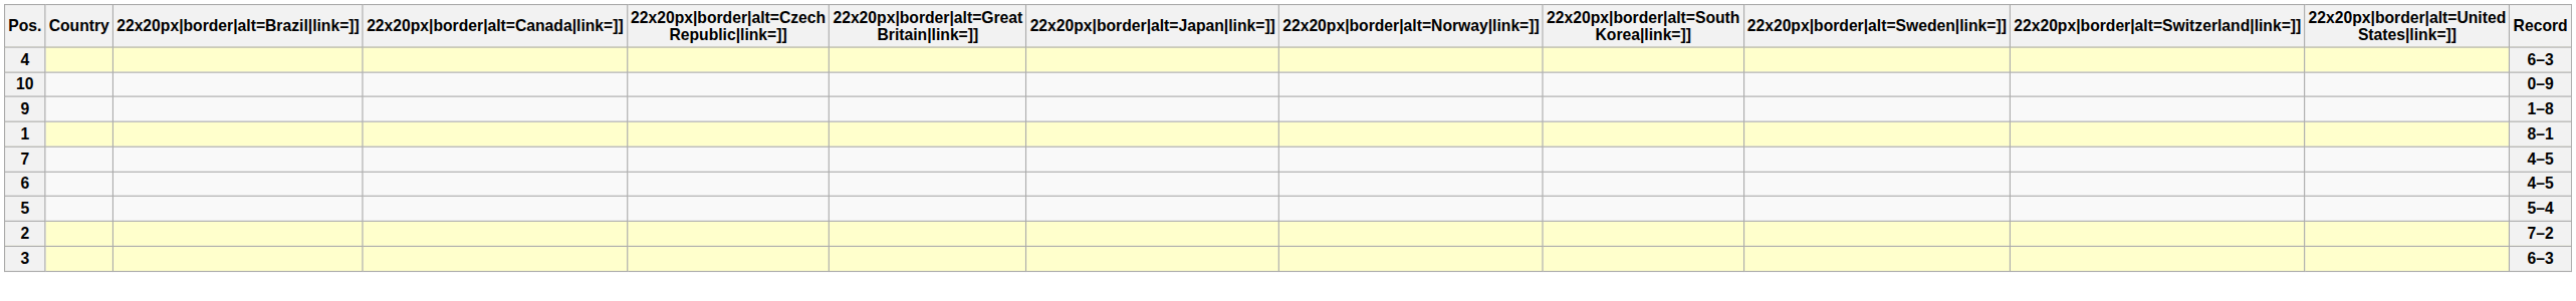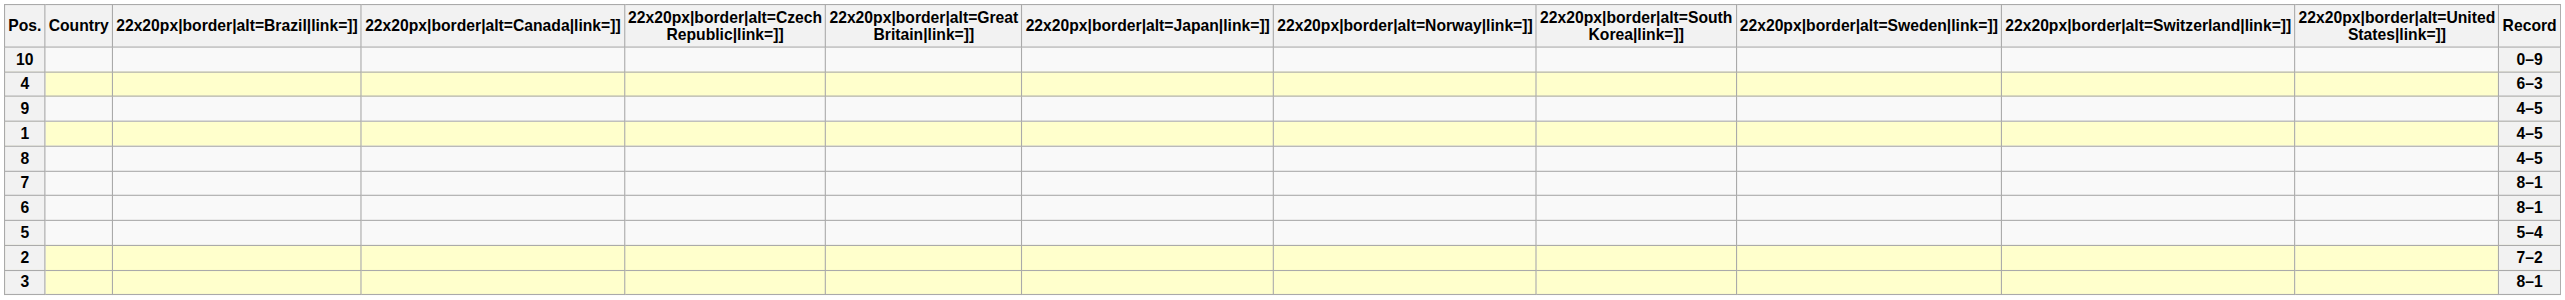rows swapped: 10 <-> 4
9 | Record: 1–8 -> 4–5
1 | Record: 8–1 -> 4–5
+ row: 8 | 4–5
7 | Record: 4–5 -> 8–1
6 | Record: 4–5 -> 8–1
3 | Record: 6–3 -> 8–1
